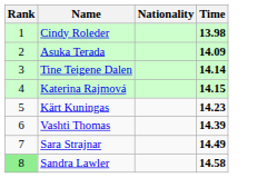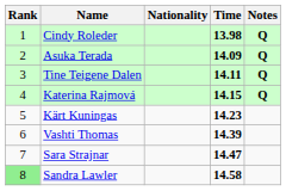+ column: Notes | Q | Q | Q | Q
Tine Teigene Dalen | Time: 14.14 -> 14.11
Sara Strajnar | Time: 14.49 -> 14.47
